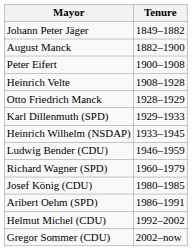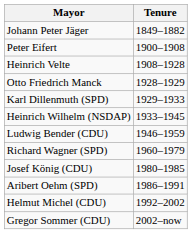- row: August Manck | 1882–1900
